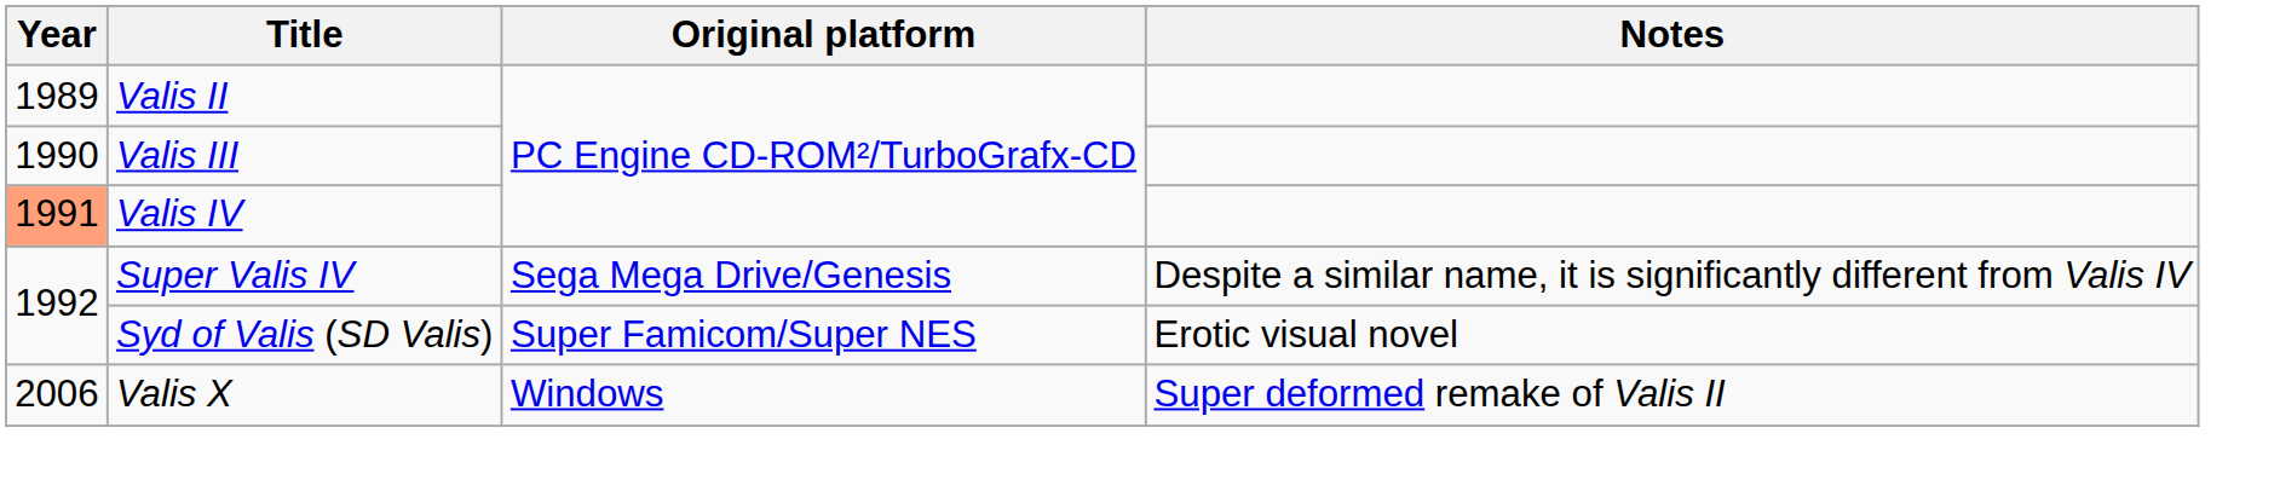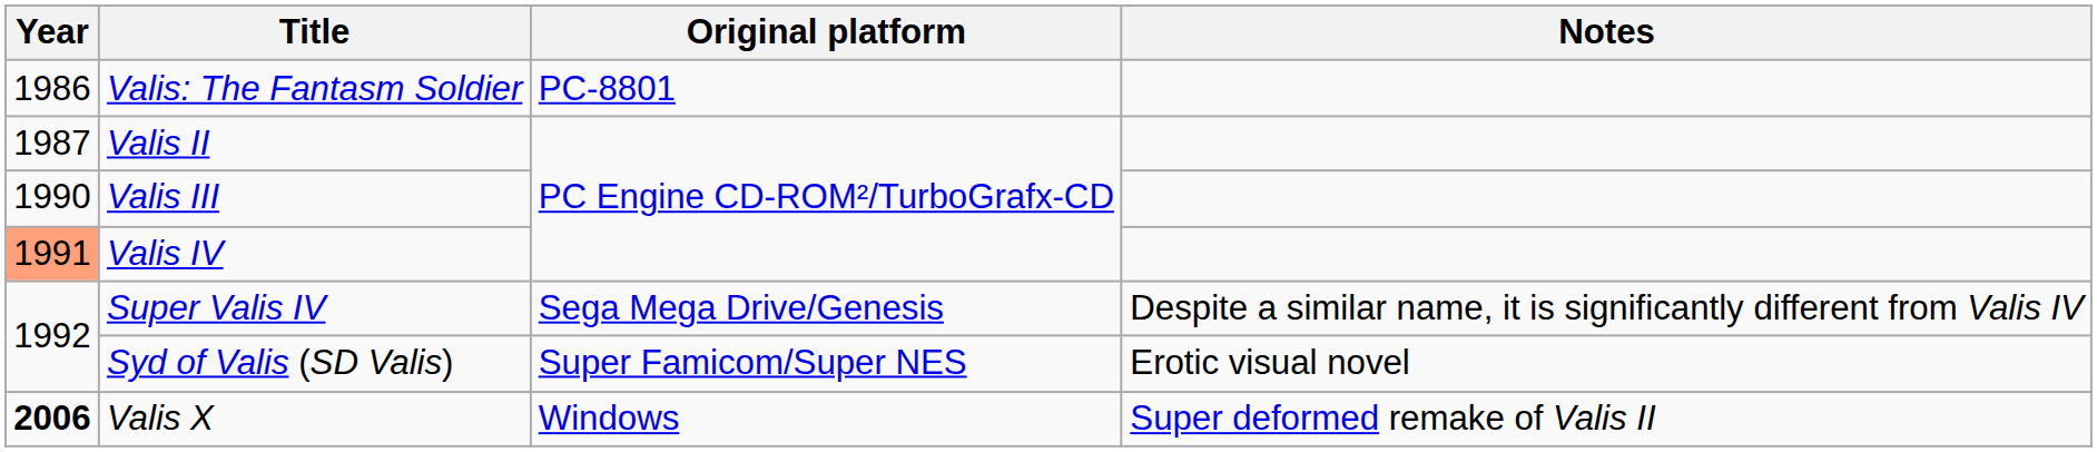+ row: 1986 | Valis: The Fantasm Soldier | PC-8801
Valis II | Year: 1989 -> 1987
Valis X | Year: normal -> bold
